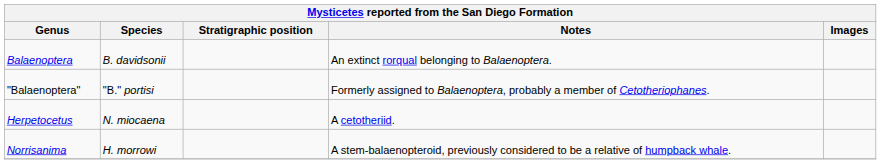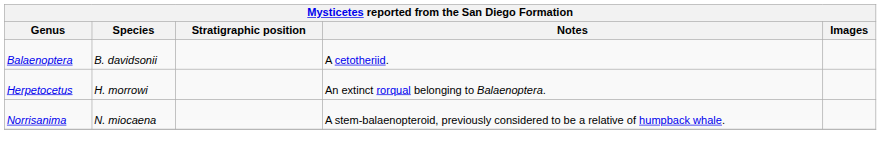Balaenoptera | Notes: An extinct rorqual belonging to Balaenoptera. -> A cetotheriid.
- row: "Balaenoptera" | "B." portisi | Formerly assigned to Balaenoptera, probably a member of Cetotheriophanes.
Herpetocetus | Species: N. miocaena -> H. morrowi
Herpetocetus | Notes: A cetotheriid. -> An extinct rorqual belonging to Balaenoptera.
Norrisanima | Species: H. morrowi -> N. miocaena
